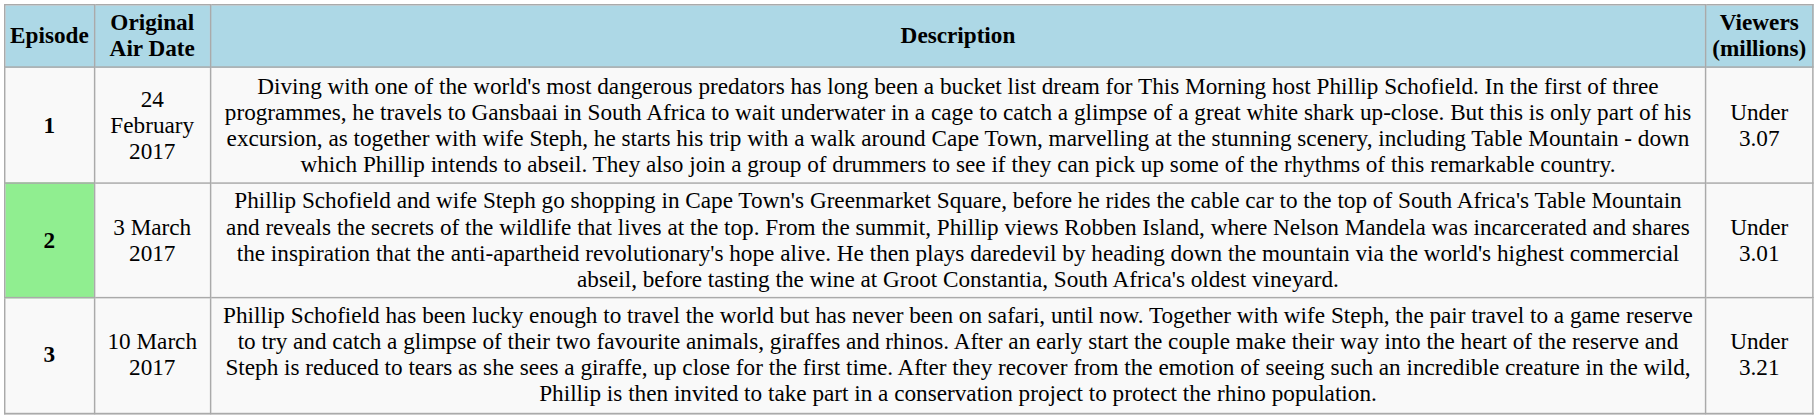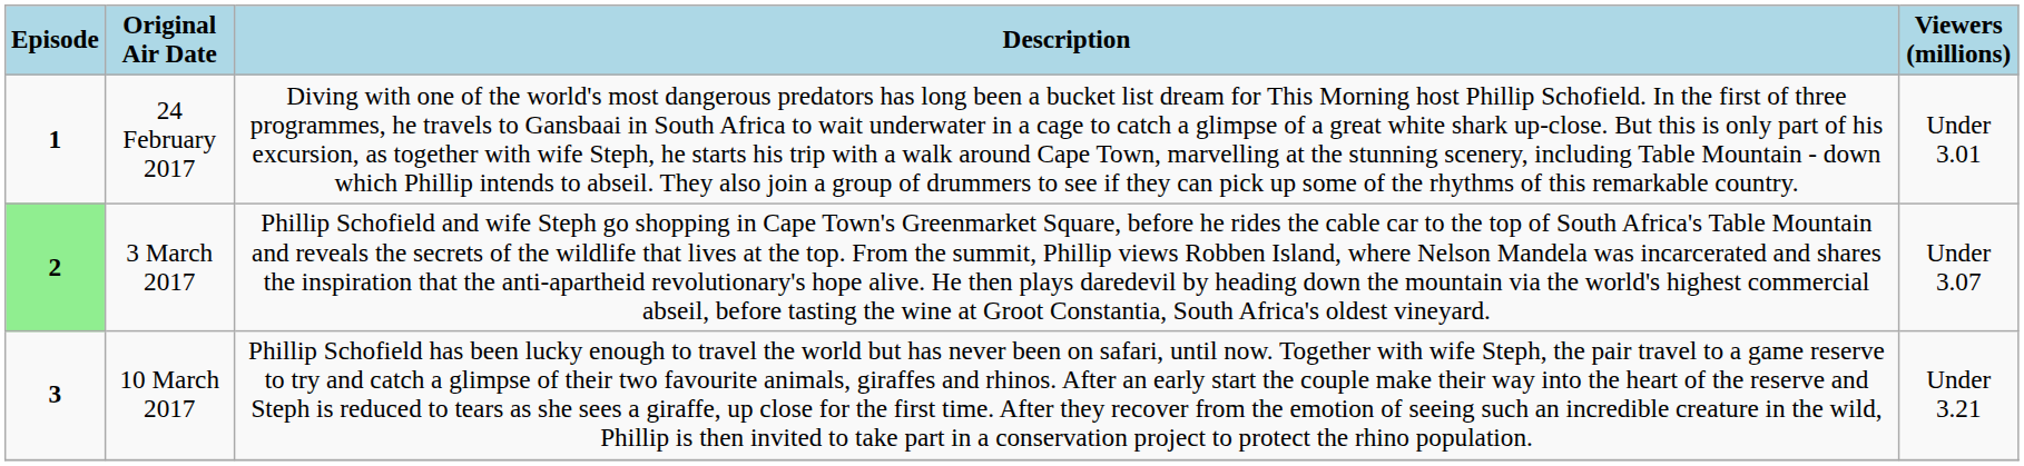24 February 2017 | Viewers (millions): Under 3.07 -> Under 3.01
3 March 2017 | Viewers (millions): Under 3.01 -> Under 3.07
